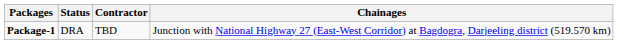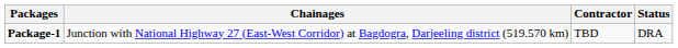columns swapped: Chainages <-> Status
